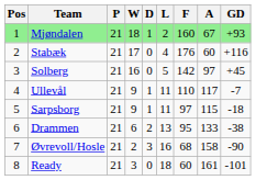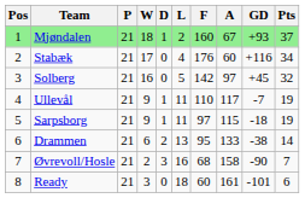+ column: Pts | 37 | 34 | 32 | 19 | 19 | 14 | 7 | 6
